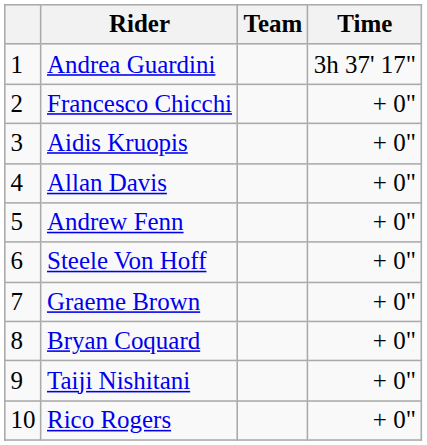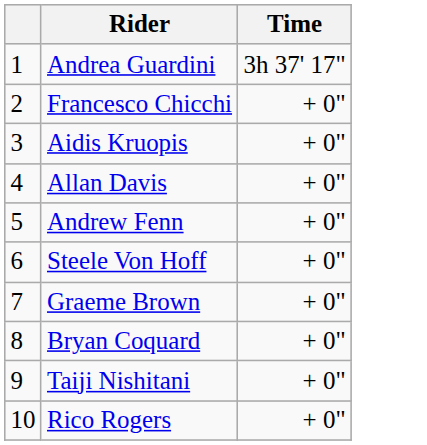- column: Team
